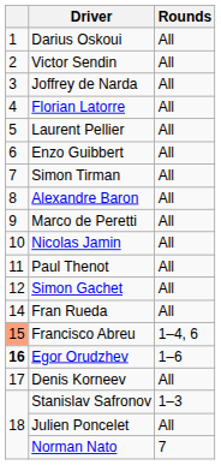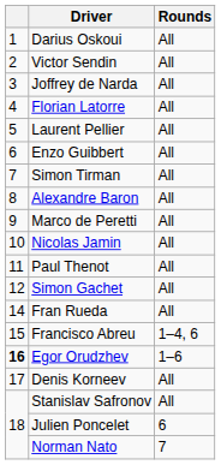Francisco Abreu | column 1: lightsalmon background -> no background
Stanislav Safronov | Rounds: 1–3 -> All
Julien Poncelet | Rounds: All -> 6
